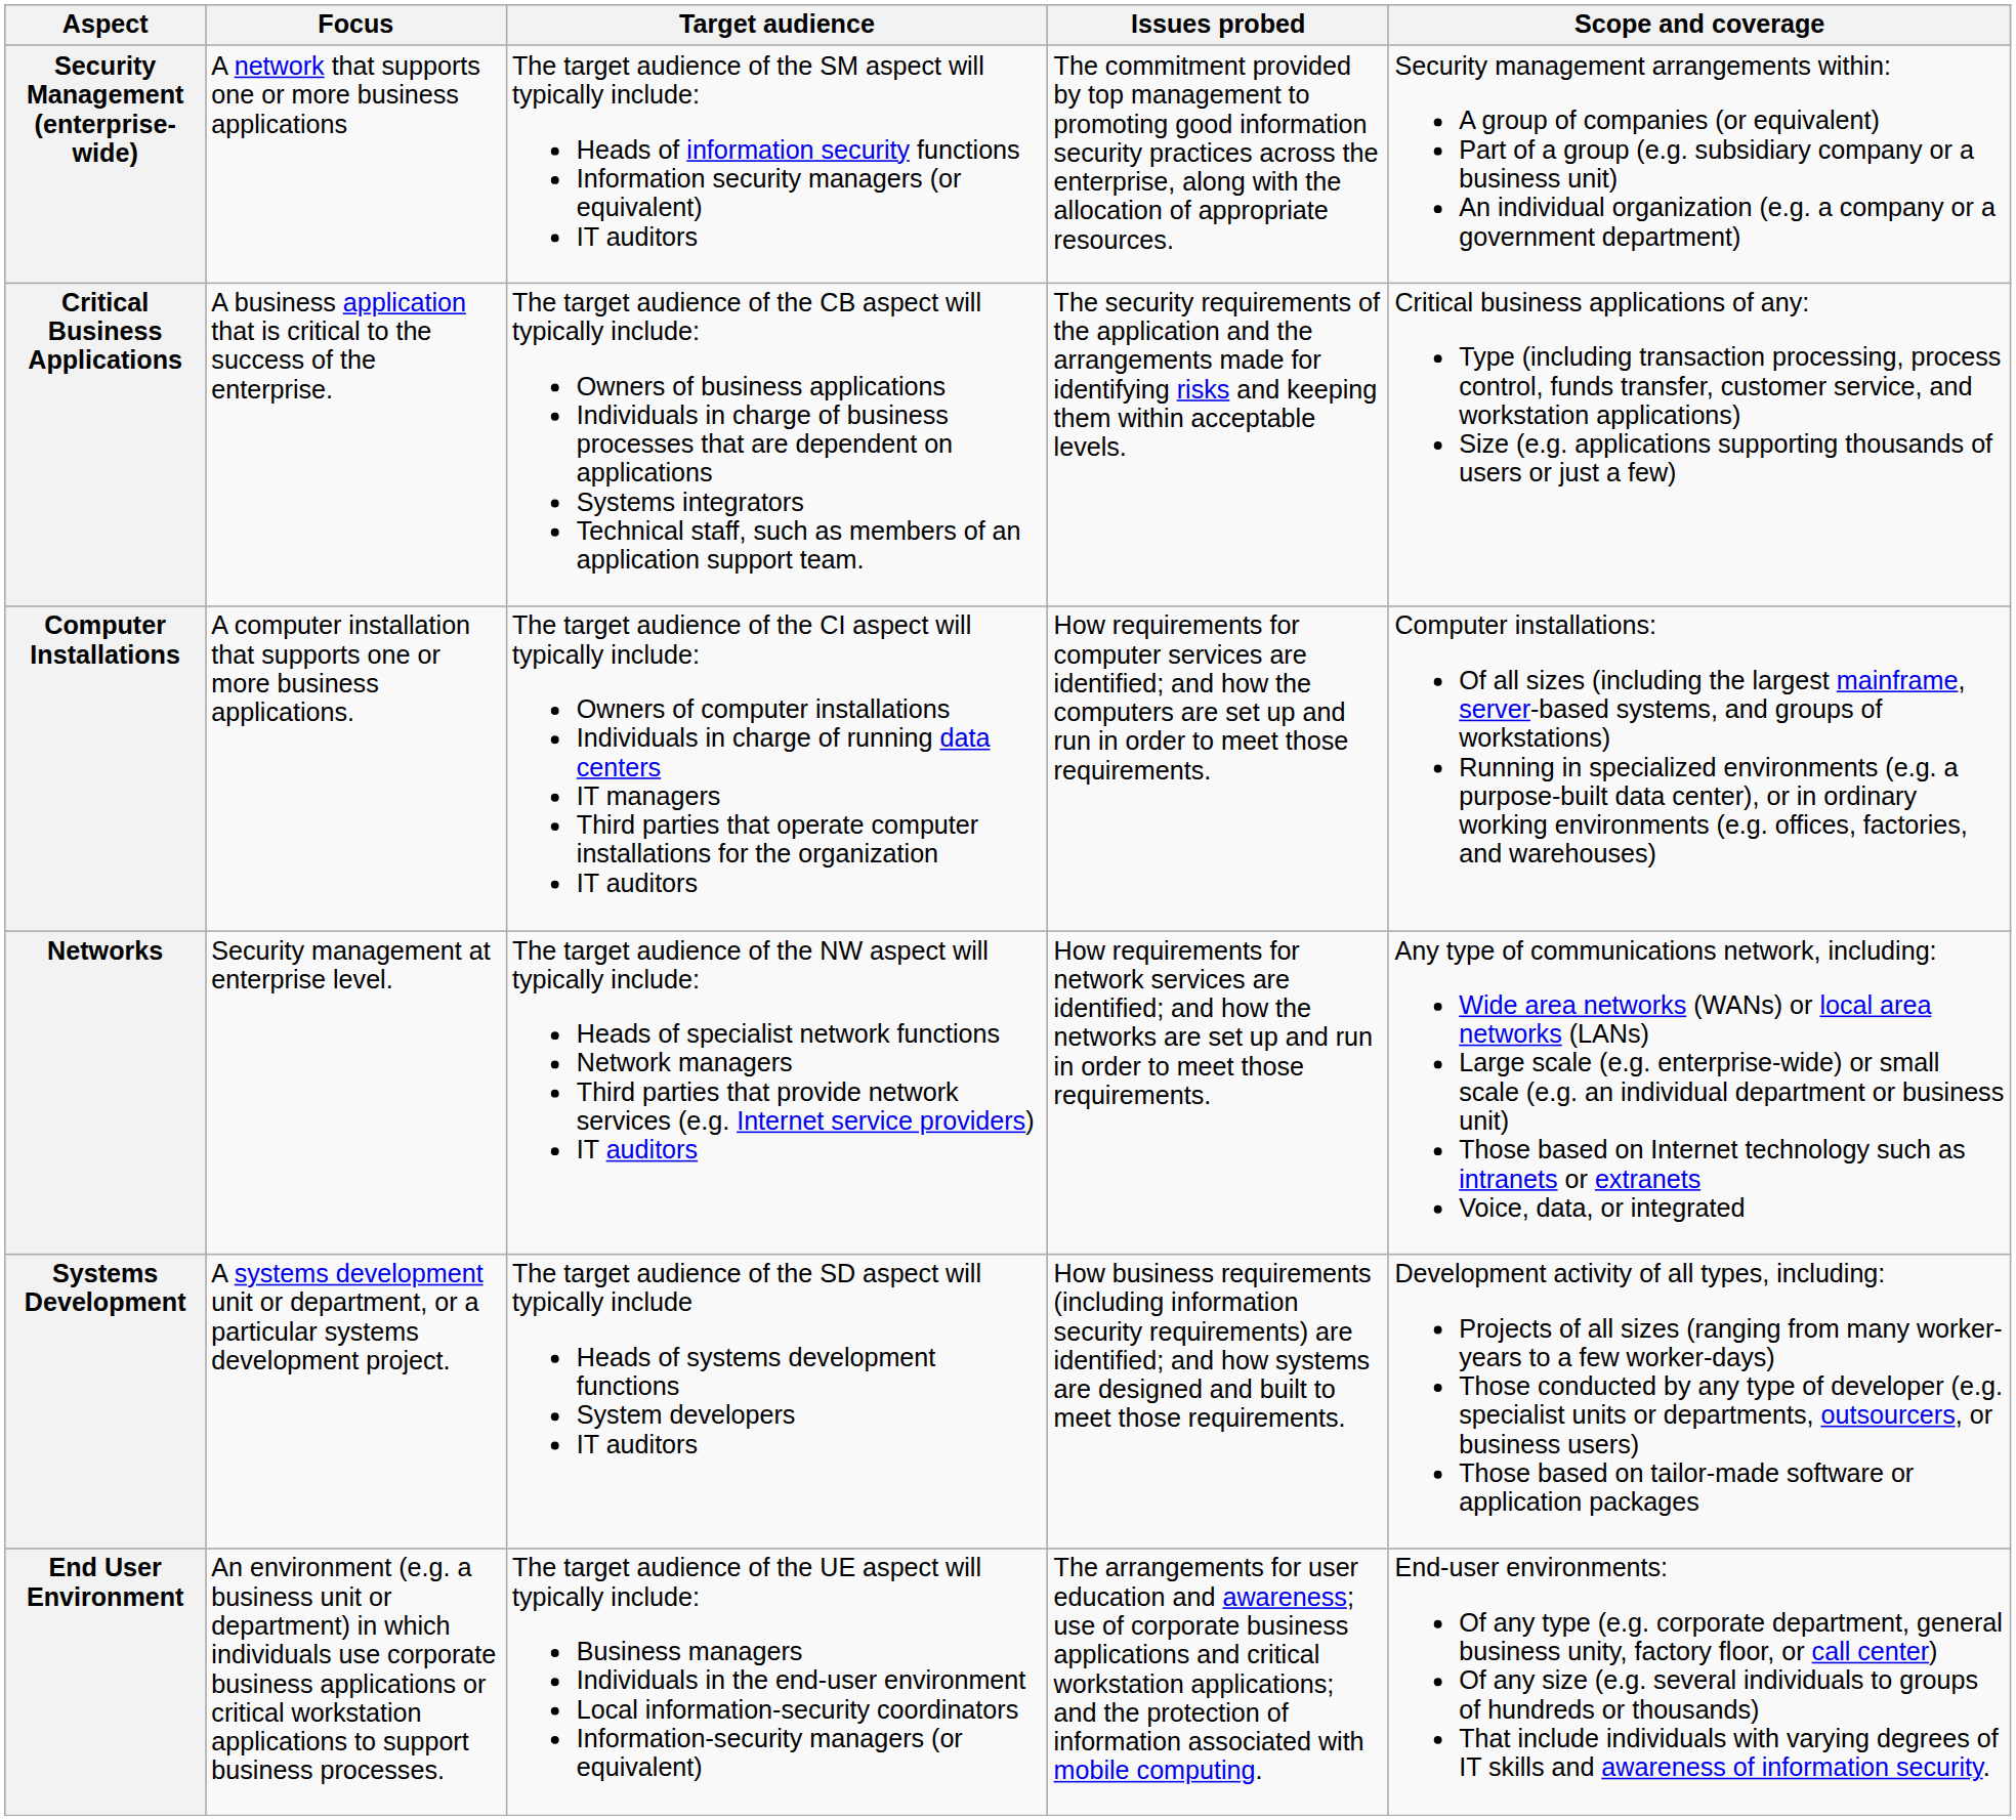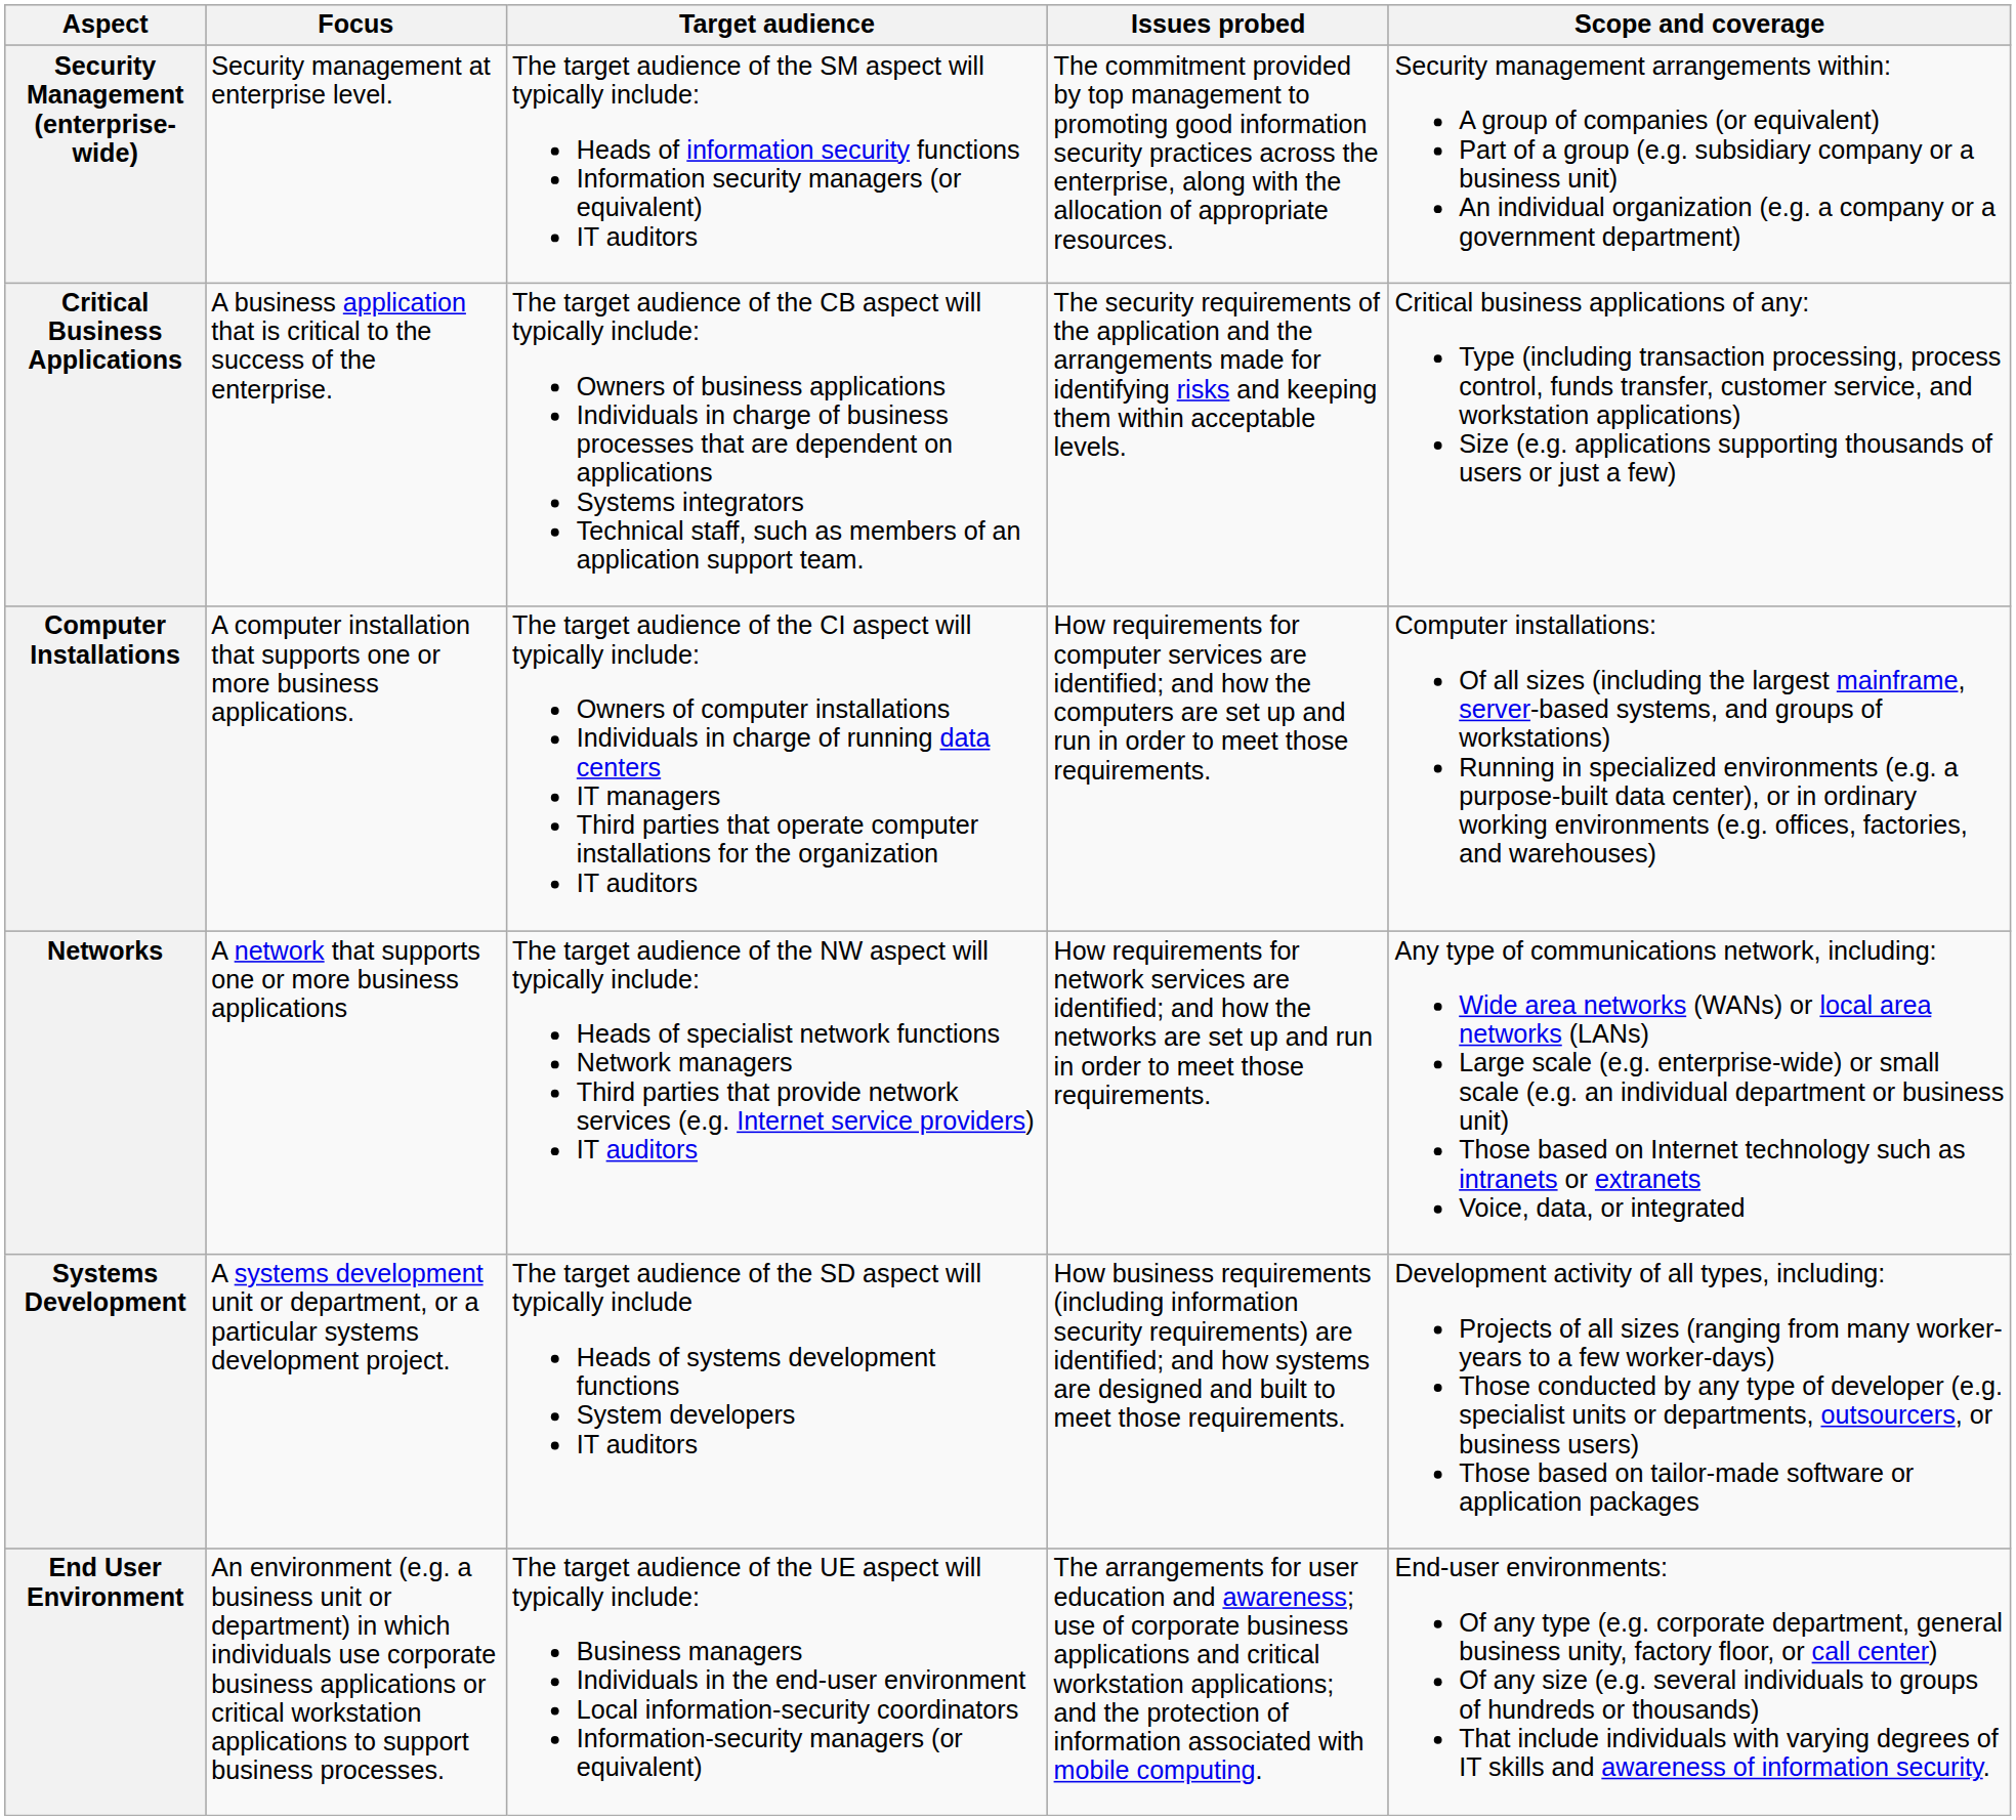Security Management (enterprise-wide) | Focus: A network that supports one or more business applications -> Security management at enterprise level.
Networks | Focus: Security management at enterprise level. -> A network that supports one or more business applications
